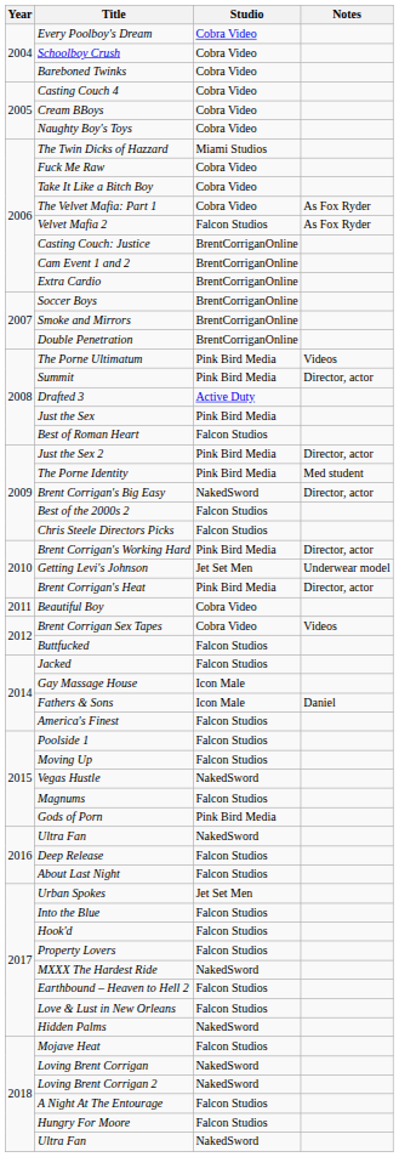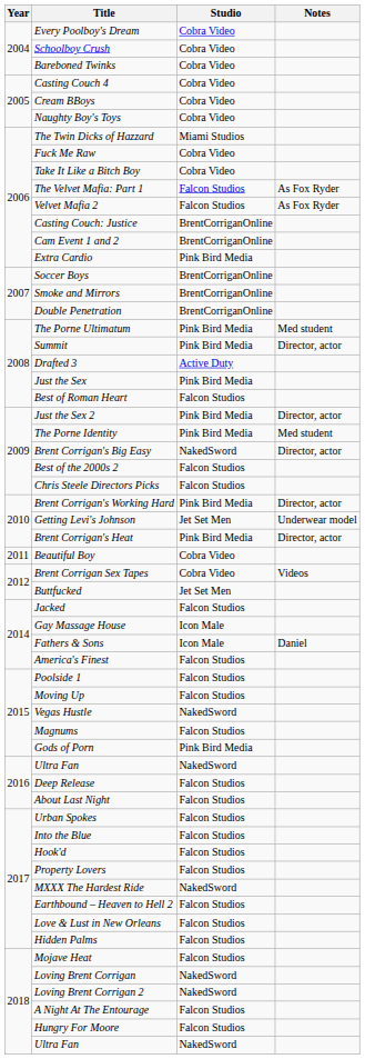The Velvet Mafia: Part 1 | Studio: Cobra Video -> Falcon Studios
Extra Cardio | Studio: BrentCorriganOnline -> Pink Bird Media
The Porne Ultimatum | Notes: Videos -> Med student
Buttfucked | Studio: Falcon Studios -> Jet Set Men
Urban Spokes | Studio: Jet Set Men -> Falcon Studios
Hidden Palms | Studio: NakedSword -> Falcon Studios
